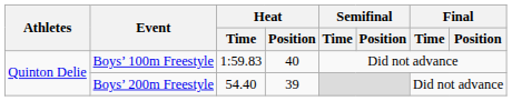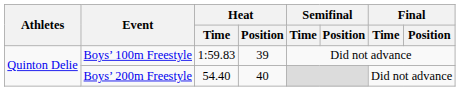Boys’ 100m Freestyle | Heat / Position: 40 -> 39
Boys’ 200m Freestyle | Heat / Position: 39 -> 40
